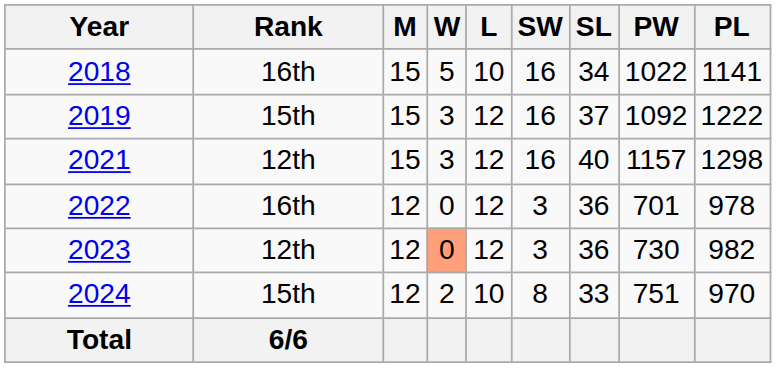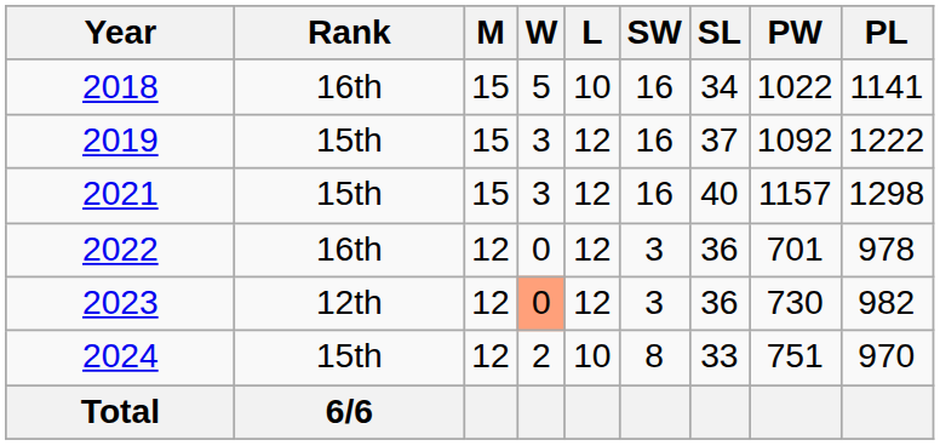2021 | Rank: 12th -> 15th
